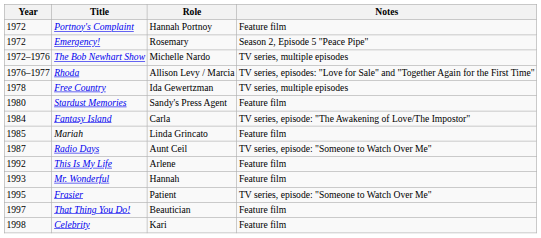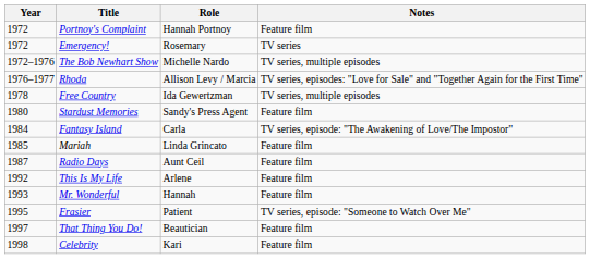Emergency! | Notes: Season 2, Episode 5 "Peace Pipe" -> TV series
Radio Days | Notes: TV series, episode: "Someone to Watch Over Me" -> Feature film
